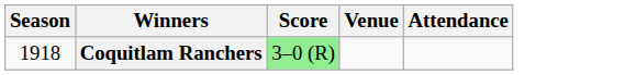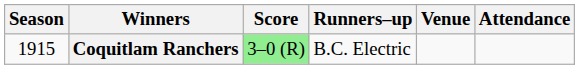+ column: Runners–up | B.C. Electric
Coquitlam Ranchers | Season: 1918 -> 1915
